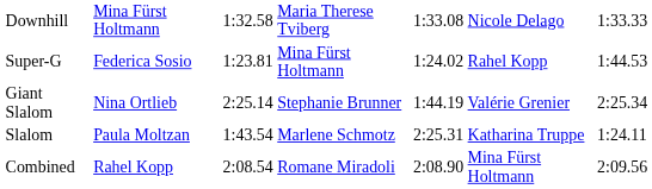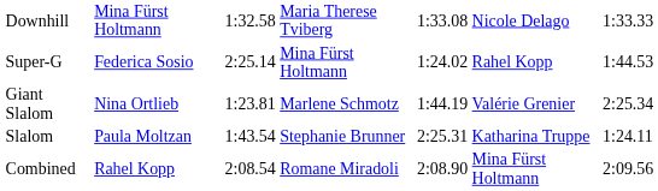Super-G | column 3: 1:23.81 -> 2:25.14
Giant Slalom | column 3: 2:25.14 -> 1:23.81
Giant Slalom | column 4: Stephanie Brunner -> Marlene Schmotz
Slalom | column 4: Marlene Schmotz -> Stephanie Brunner
